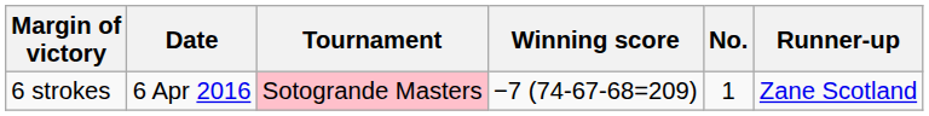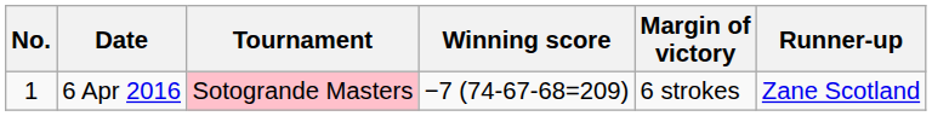columns swapped: No. <-> Margin of victory
